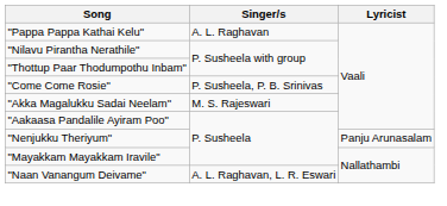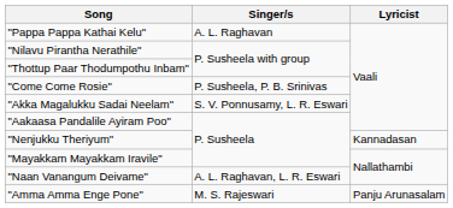"Akka Magalukku Sadai Neelam" | Singer/s: M. S. Rajeswari -> S. V. Ponnusamy, L. R. Eswari
"Nenjukku Theriyum" | Lyricist: Panju Arunasalam -> Kannadasan
+ row: "Amma Amma Enge Pone" | M. S. Rajeswari | Panju Arunasalam
